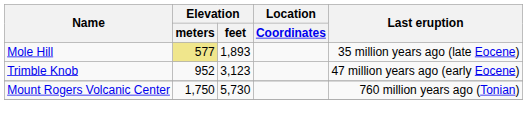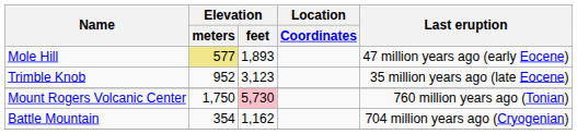Mole Hill | Last eruption: 35 million years ago (late Eocene) -> 47 million years ago (early Eocene)
Trimble Knob | Last eruption: 47 million years ago (early Eocene) -> 35 million years ago (late Eocene)
Mount Rogers Volcanic Center | Elevation / feet: no background -> pink background
+ row: Battle Mountain | 354 | 1,162 | 704 million years ago (Cryogenian)
